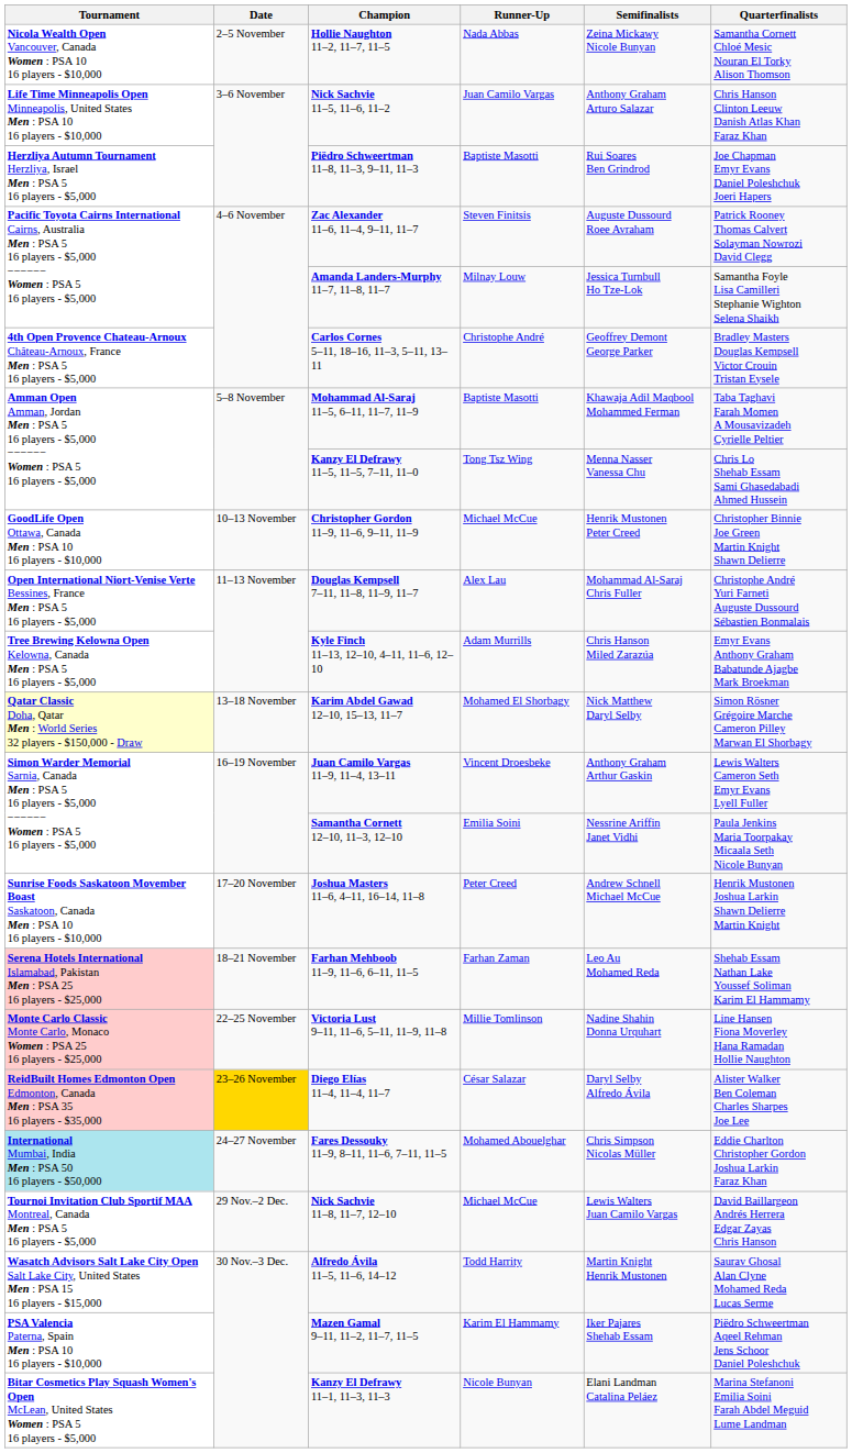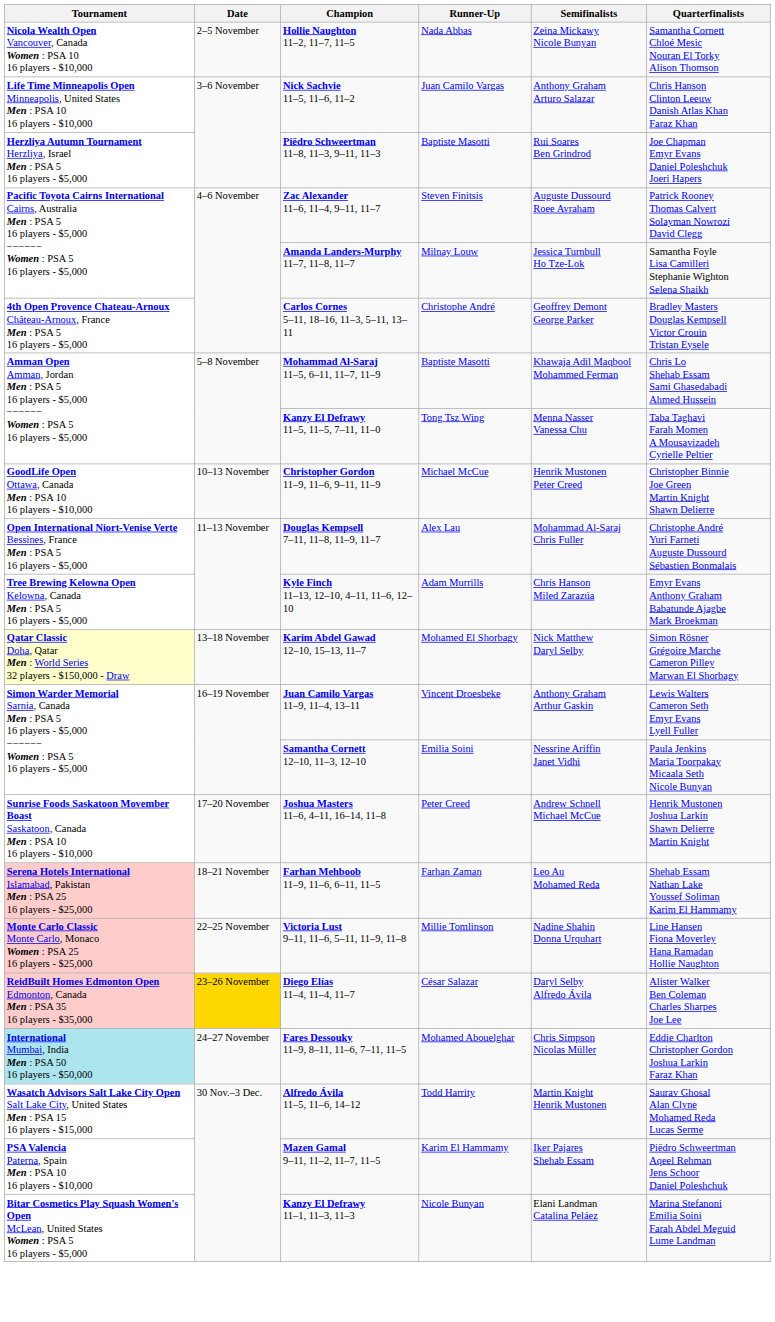Mohammad Al-Saraj 11–5, 6–11, 11–7, 11–9 | Quarterfinalists: Taba Taghavi Farah Momen A Mousavizadeh Cyrielle Peltier -> Chris Lo Shehab Essam Sami Ghasedabadi Ahmed Hussein
Kanzy El Defrawy 11–5, 11–5, 7–11, 11–0 | Quarterfinalists: Chris Lo Shehab Essam Sami Ghasedabadi Ahmed Hussein -> Taba Taghavi Farah Momen A Mousavizadeh Cyrielle Peltier
- row: Tournoi Invitation Club Sportif MAA Montreal, Canada Men : PSA 5 16 players - $5,000 | 29 Nov.–2 Dec. | Nick Sachvie 11–8, 11–7, 12–10 | Michael McCue | Lewis Walters Juan Camilo Vargas | David Baillargeon Andrés Herrera Edgar Zayas Chris Hanson
